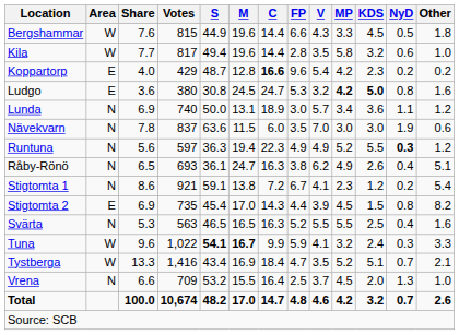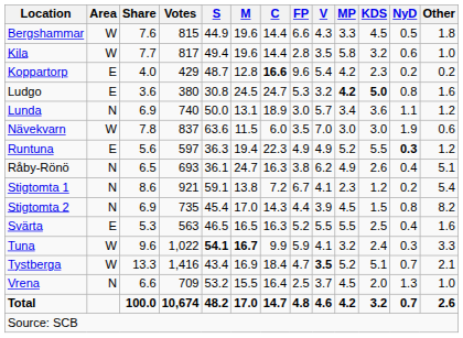Nävekvarn | Area: N -> W
Runtuna | Area: N -> E
Stigtomta 2 | Area: E -> N
Svärta | Area: N -> E
Tystberga | V: normal -> bold
